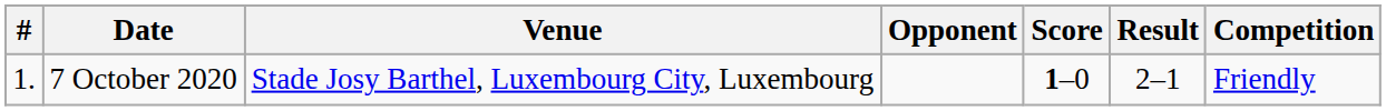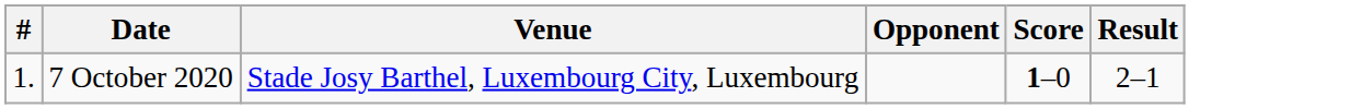- column: Competition | Friendly
